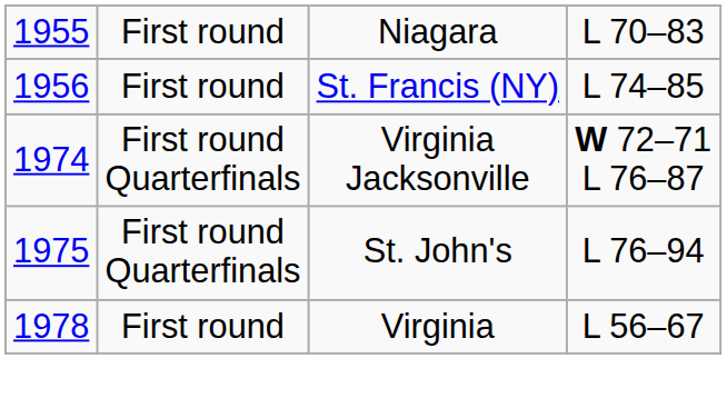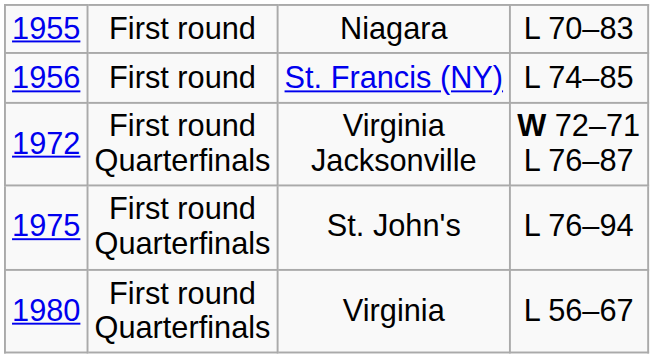Virginia Jacksonville | column 1: 1974 -> 1972
Virginia | column 1: 1978 -> 1980
Virginia | column 2: First round -> First round Quarterfinals
